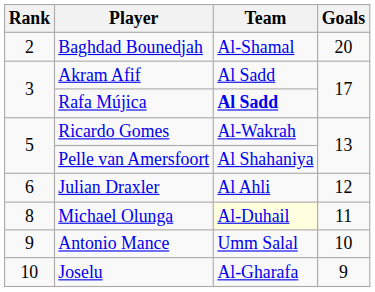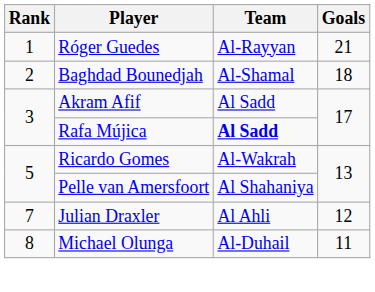+ row: 1 | Róger Guedes | Al-Rayyan | 21
Baghdad Bounedjah | Goals: 20 -> 18
Julian Draxler | Rank: 6 -> 7
Michael Olunga | Team: lightyellow background -> no background
- row: 9 | Antonio Mance | Umm Salal | 10
- row: 10 | Joselu | Al-Gharafa | 9
